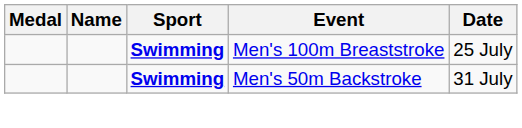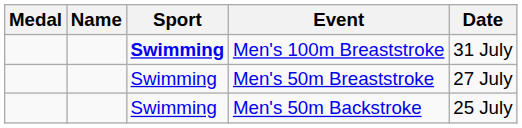Men's 100m Breaststroke | Date: 25 July -> 31 July
+ row: Swimming | Men's 50m Breaststroke | 27 July
Men's 50m Backstroke | Sport: bold -> normal
Men's 50m Backstroke | Date: 31 July -> 25 July
